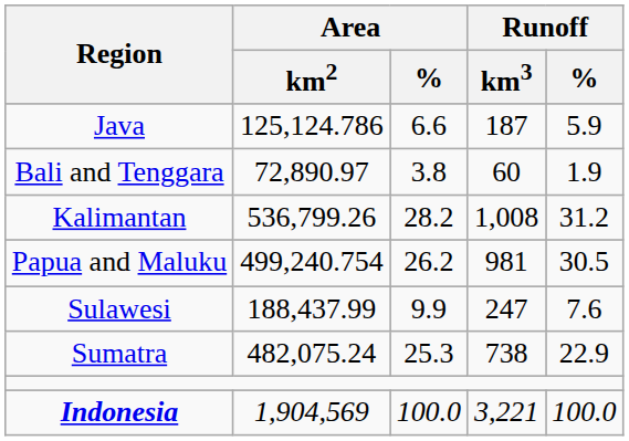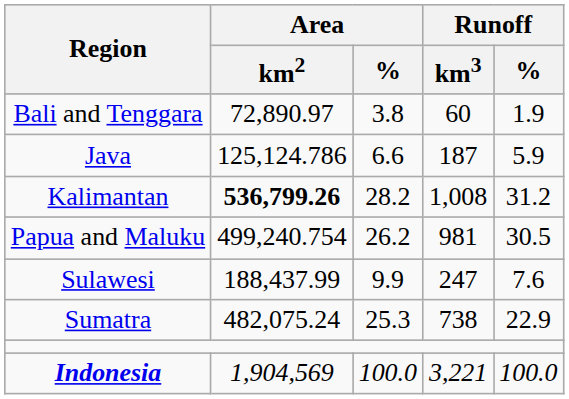rows swapped: Bali and Tenggara <-> Java
Kalimantan | Area / km2: normal -> bold
